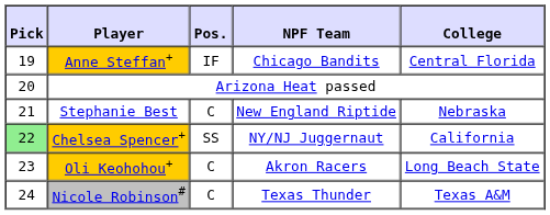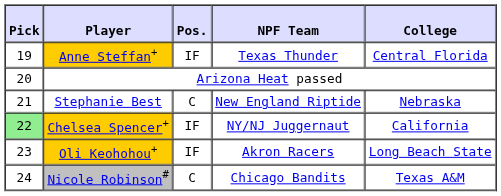Anne Steffan+ | NPF Team: Chicago Bandits -> Texas Thunder
Chelsea Spencer+ | Pos.: SS -> IF
Oli Keohohou+ | Pos.: C -> IF
Nicole Robinson# | NPF Team: Texas Thunder -> Chicago Bandits
